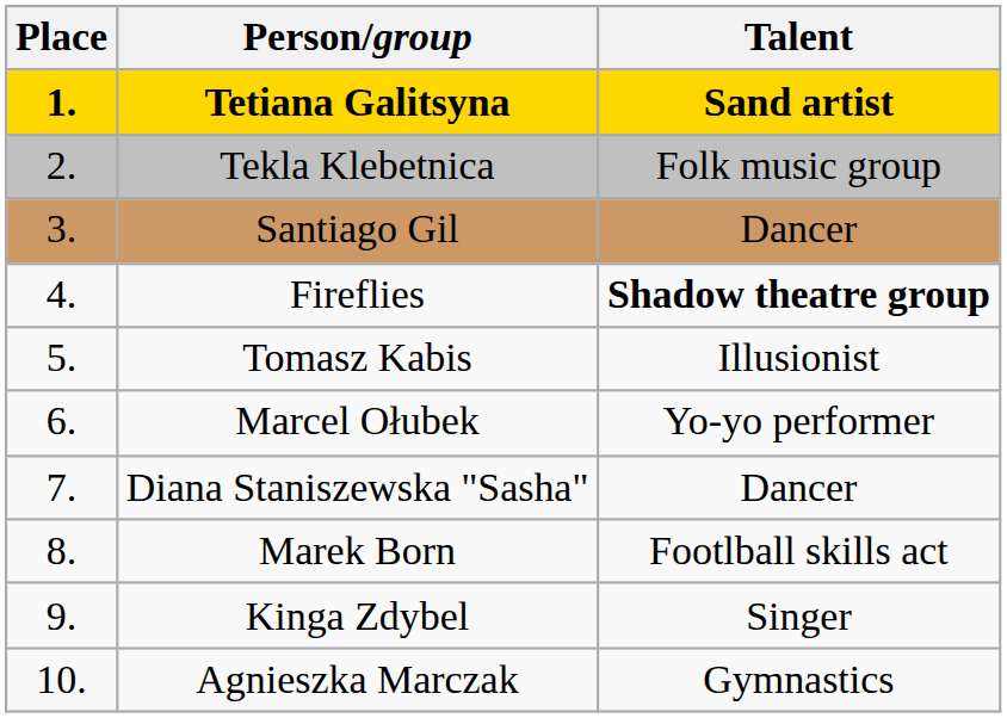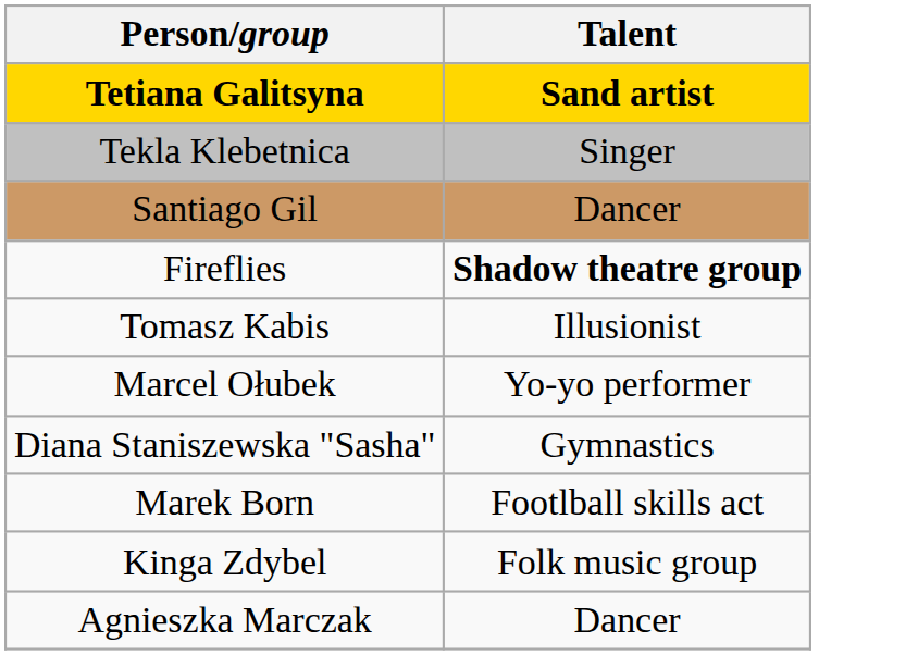- column: Place | 1. | 2. | 3. | 4. | 5. | 6. | 7. | 8. | 9. | 10.
Tekla Klebetnica | Talent: Folk music group -> Singer
Diana Staniszewska "Sasha" | Talent: Dancer -> Gymnastics
Kinga Zdybel | Talent: Singer -> Folk music group
Agnieszka Marczak | Talent: Gymnastics -> Dancer
